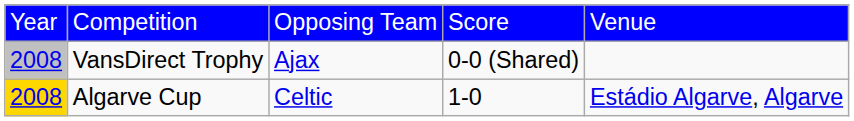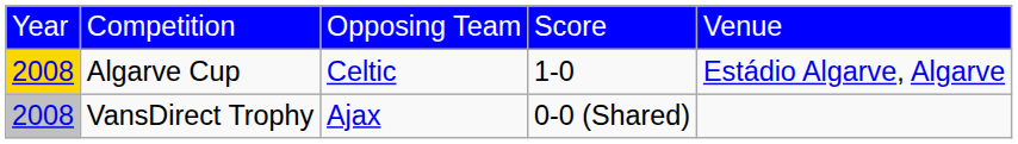rows swapped: Algarve Cup <-> VansDirect Trophy
